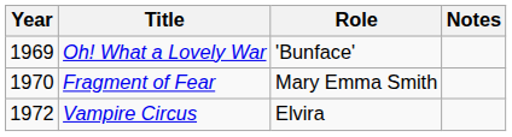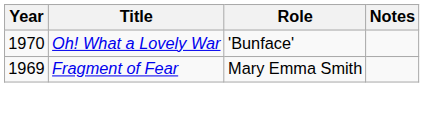Oh! What a Lovely War | Year: 1969 -> 1970
Fragment of Fear | Year: 1970 -> 1969
- row: 1972 | Vampire Circus | Elvira
